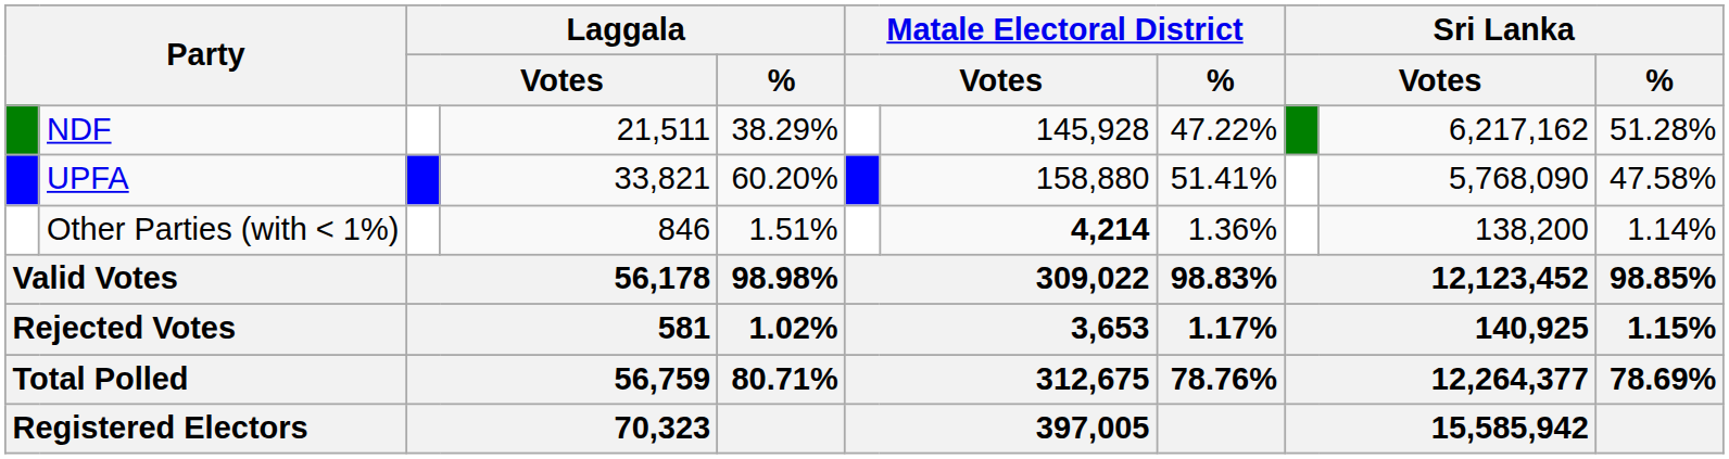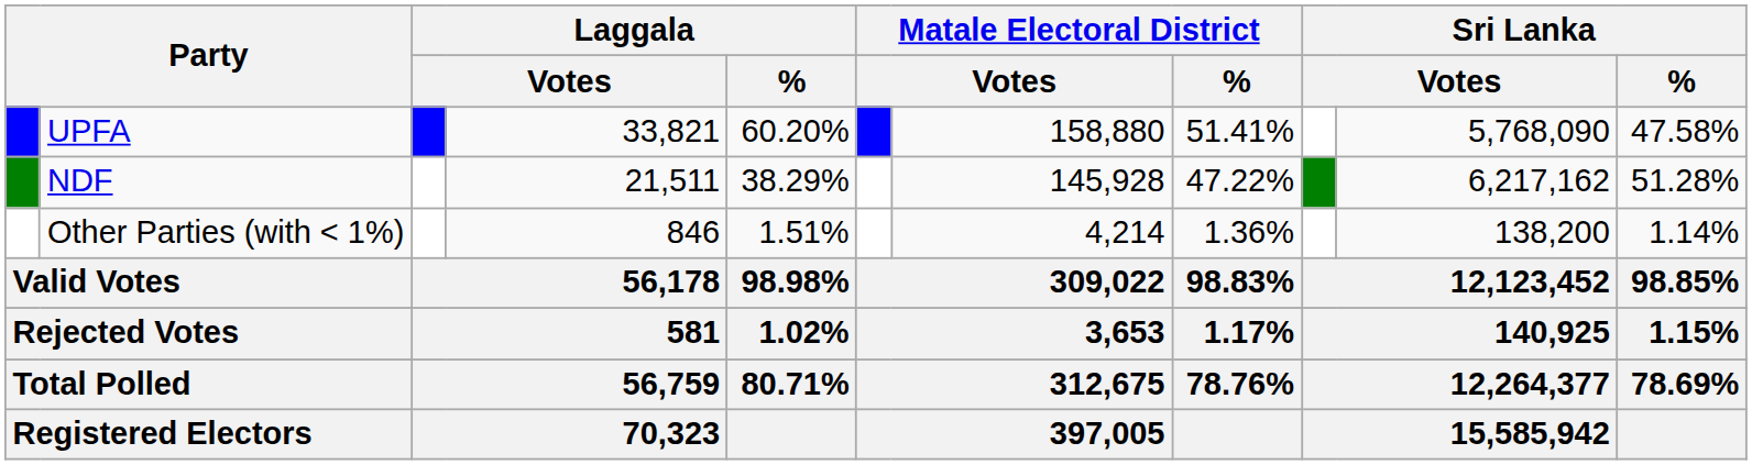rows swapped: UPFA <-> NDF
Other Parties (with < 1%) | column 7: bold -> normal
